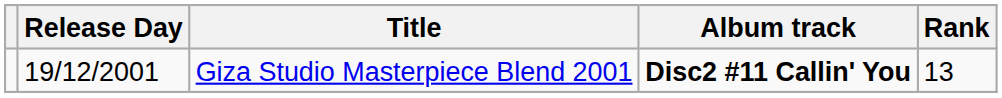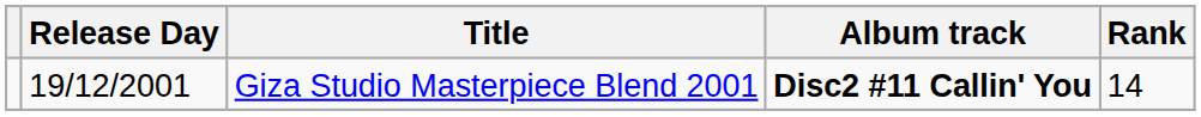Giza Studio Masterpiece Blend 2001 | Rank: 13 -> 14
